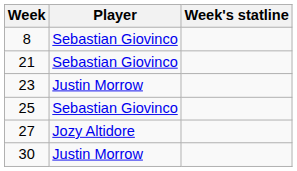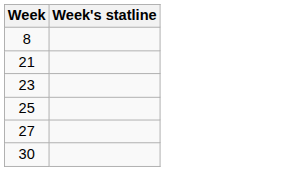- column: Player | Sebastian Giovinco | Sebastian Giovinco | Justin Morrow | Sebastian Giovinco | Jozy Altidore | Justin Morrow
